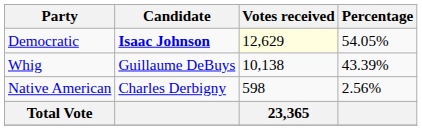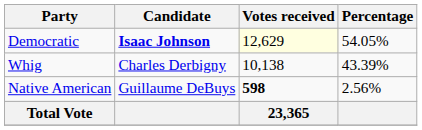Whig | Candidate: Guillaume DeBuys -> Charles Derbigny
Native American | Candidate: Charles Derbigny -> Guillaume DeBuys
Native American | Votes received: normal -> bold
